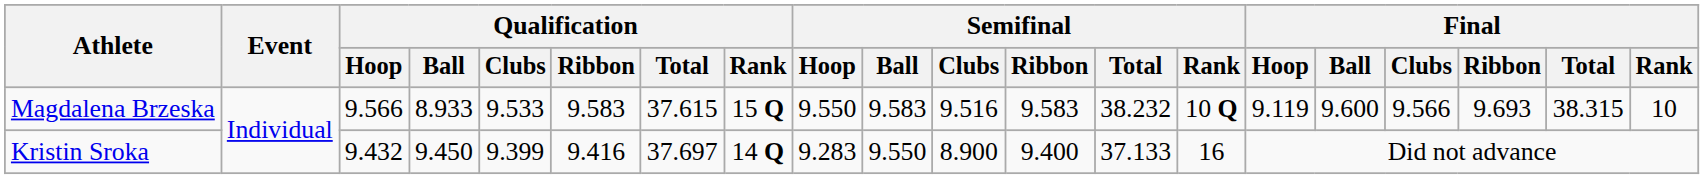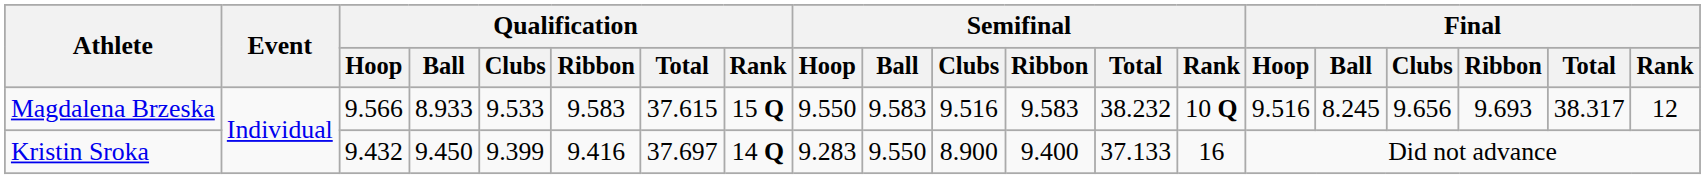Magdalena Brzeska | Final / Hoop: 9.119 -> 9.516
Magdalena Brzeska | Final / Ball: 9.600 -> 8.245
Magdalena Brzeska | Final / Clubs: 9.566 -> 9.656
Magdalena Brzeska | Final / Total: 38.315 -> 38.317
Magdalena Brzeska | Final / Rank: 10 -> 12
